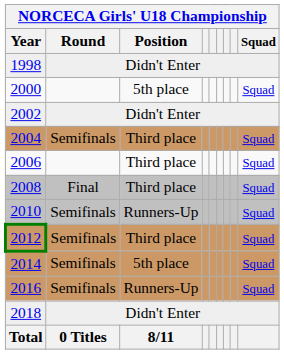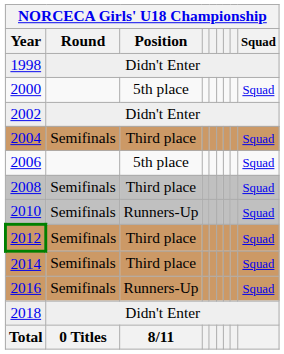2006 | NORCECA Girls' U18 Championship / Position: Third place -> 5th place
2008 | NORCECA Girls' U18 Championship / Round: Final -> Semifinals
2014 | NORCECA Girls' U18 Championship / Position: 5th place -> Third place
